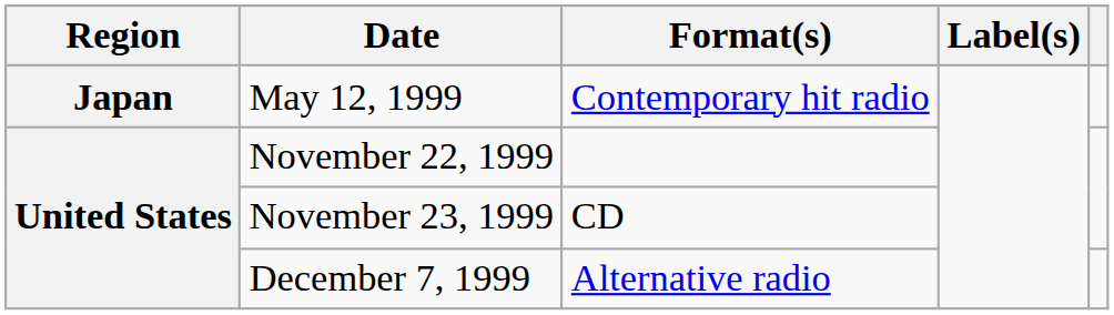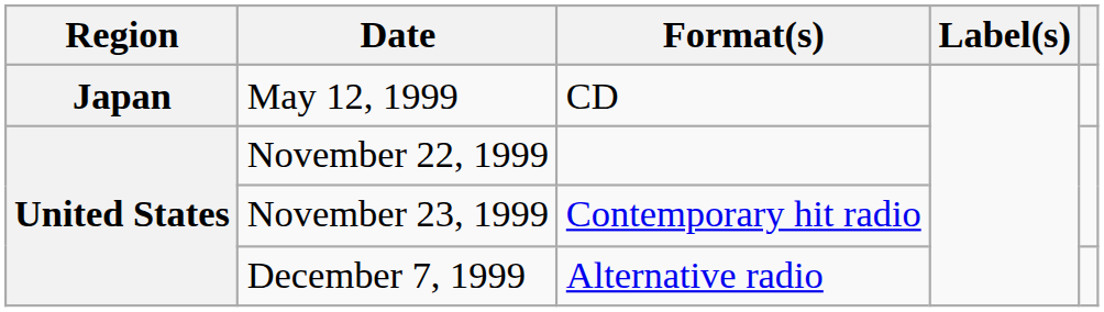May 12, 1999 | Format(s): Contemporary hit radio -> CD
November 23, 1999 | Format(s): CD -> Contemporary hit radio
